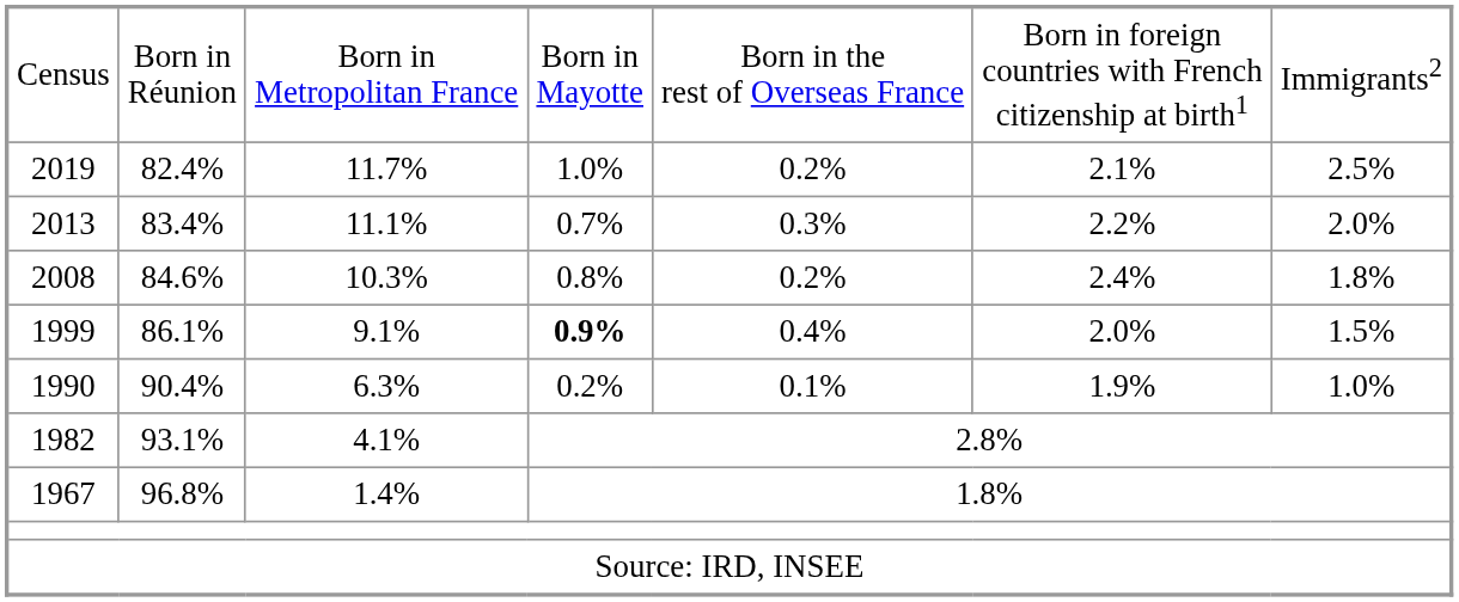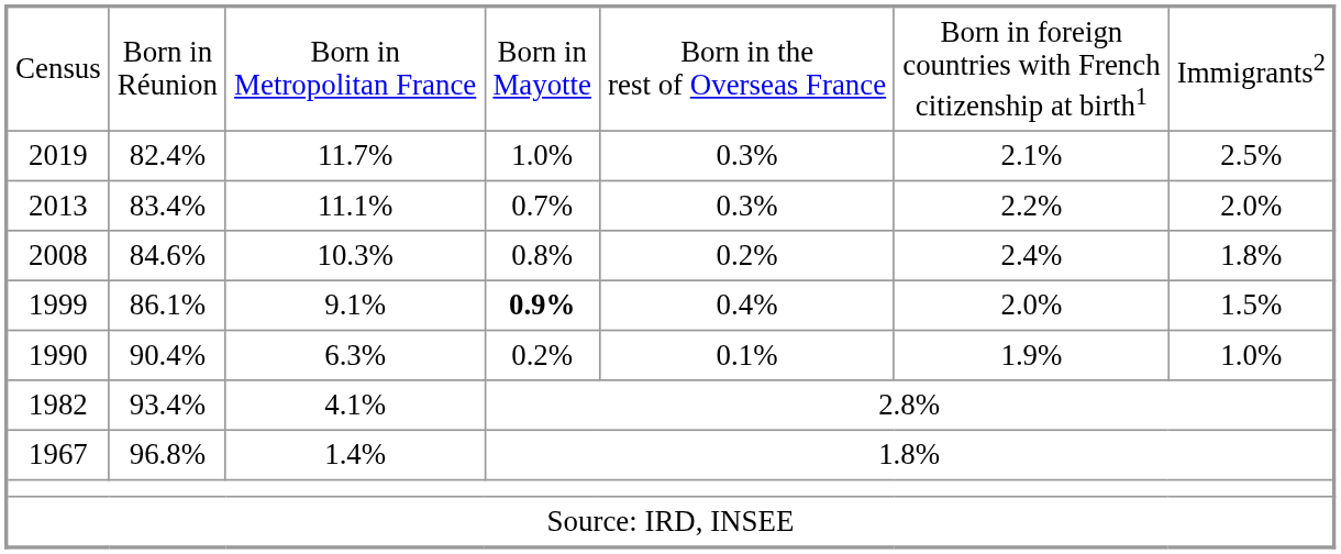2019 | column 5: 0.2% -> 0.3%
1982 | column 2: 93.1% -> 93.4%
